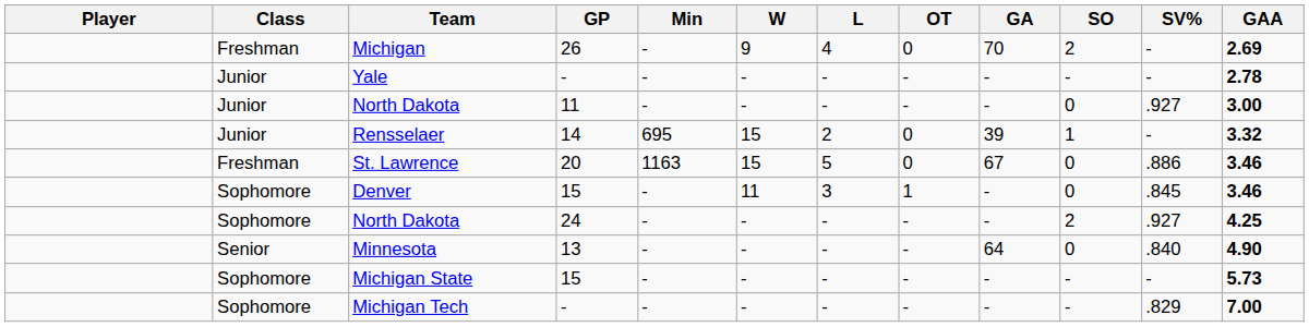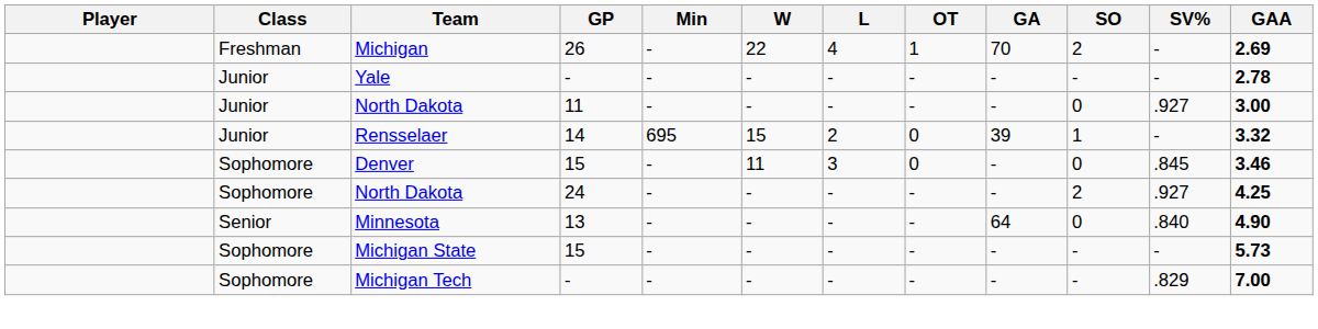Michigan | W: 9 -> 22
Michigan | OT: 0 -> 1
- row: Freshman | St. Lawrence | 20 | 1163 | 15 | 5 | 0 | 67 | 0 | .886 | 3.46
Denver | OT: 1 -> 0
